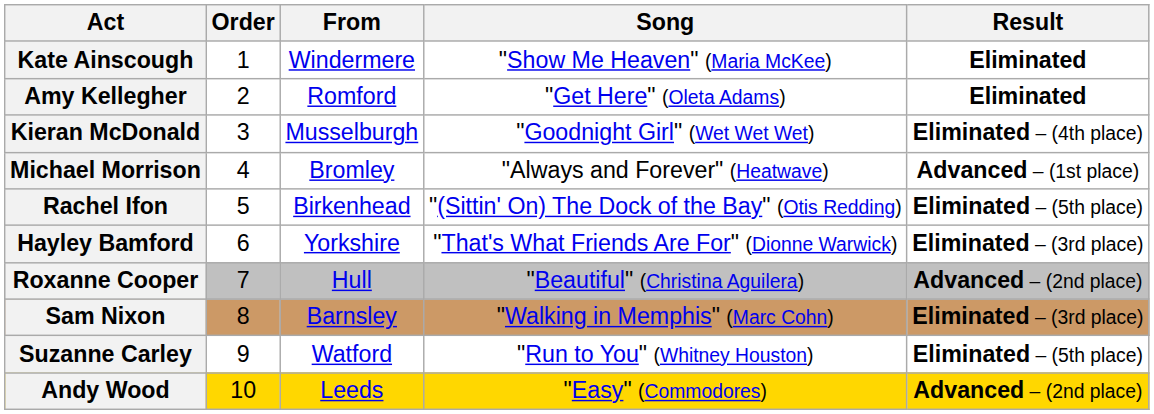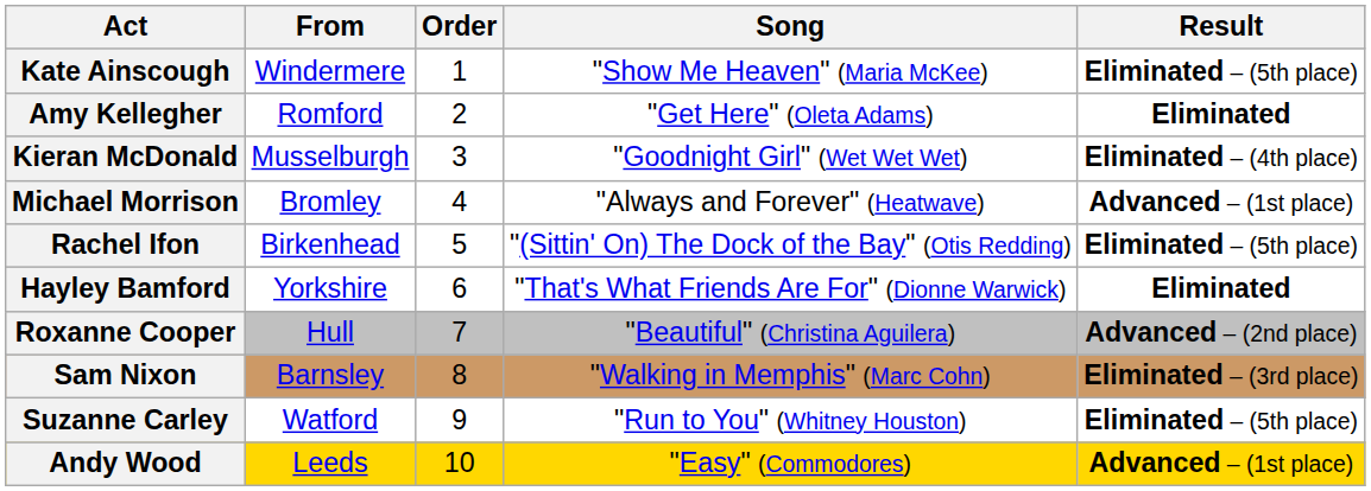columns swapped: Order <-> From
Kate Ainscough | Result: Eliminated -> Eliminated – (5th place)
Hayley Bamford | Result: Eliminated – (3rd place) -> Eliminated
Andy Wood | Result: Advanced – (2nd place) -> Advanced – (1st place)
